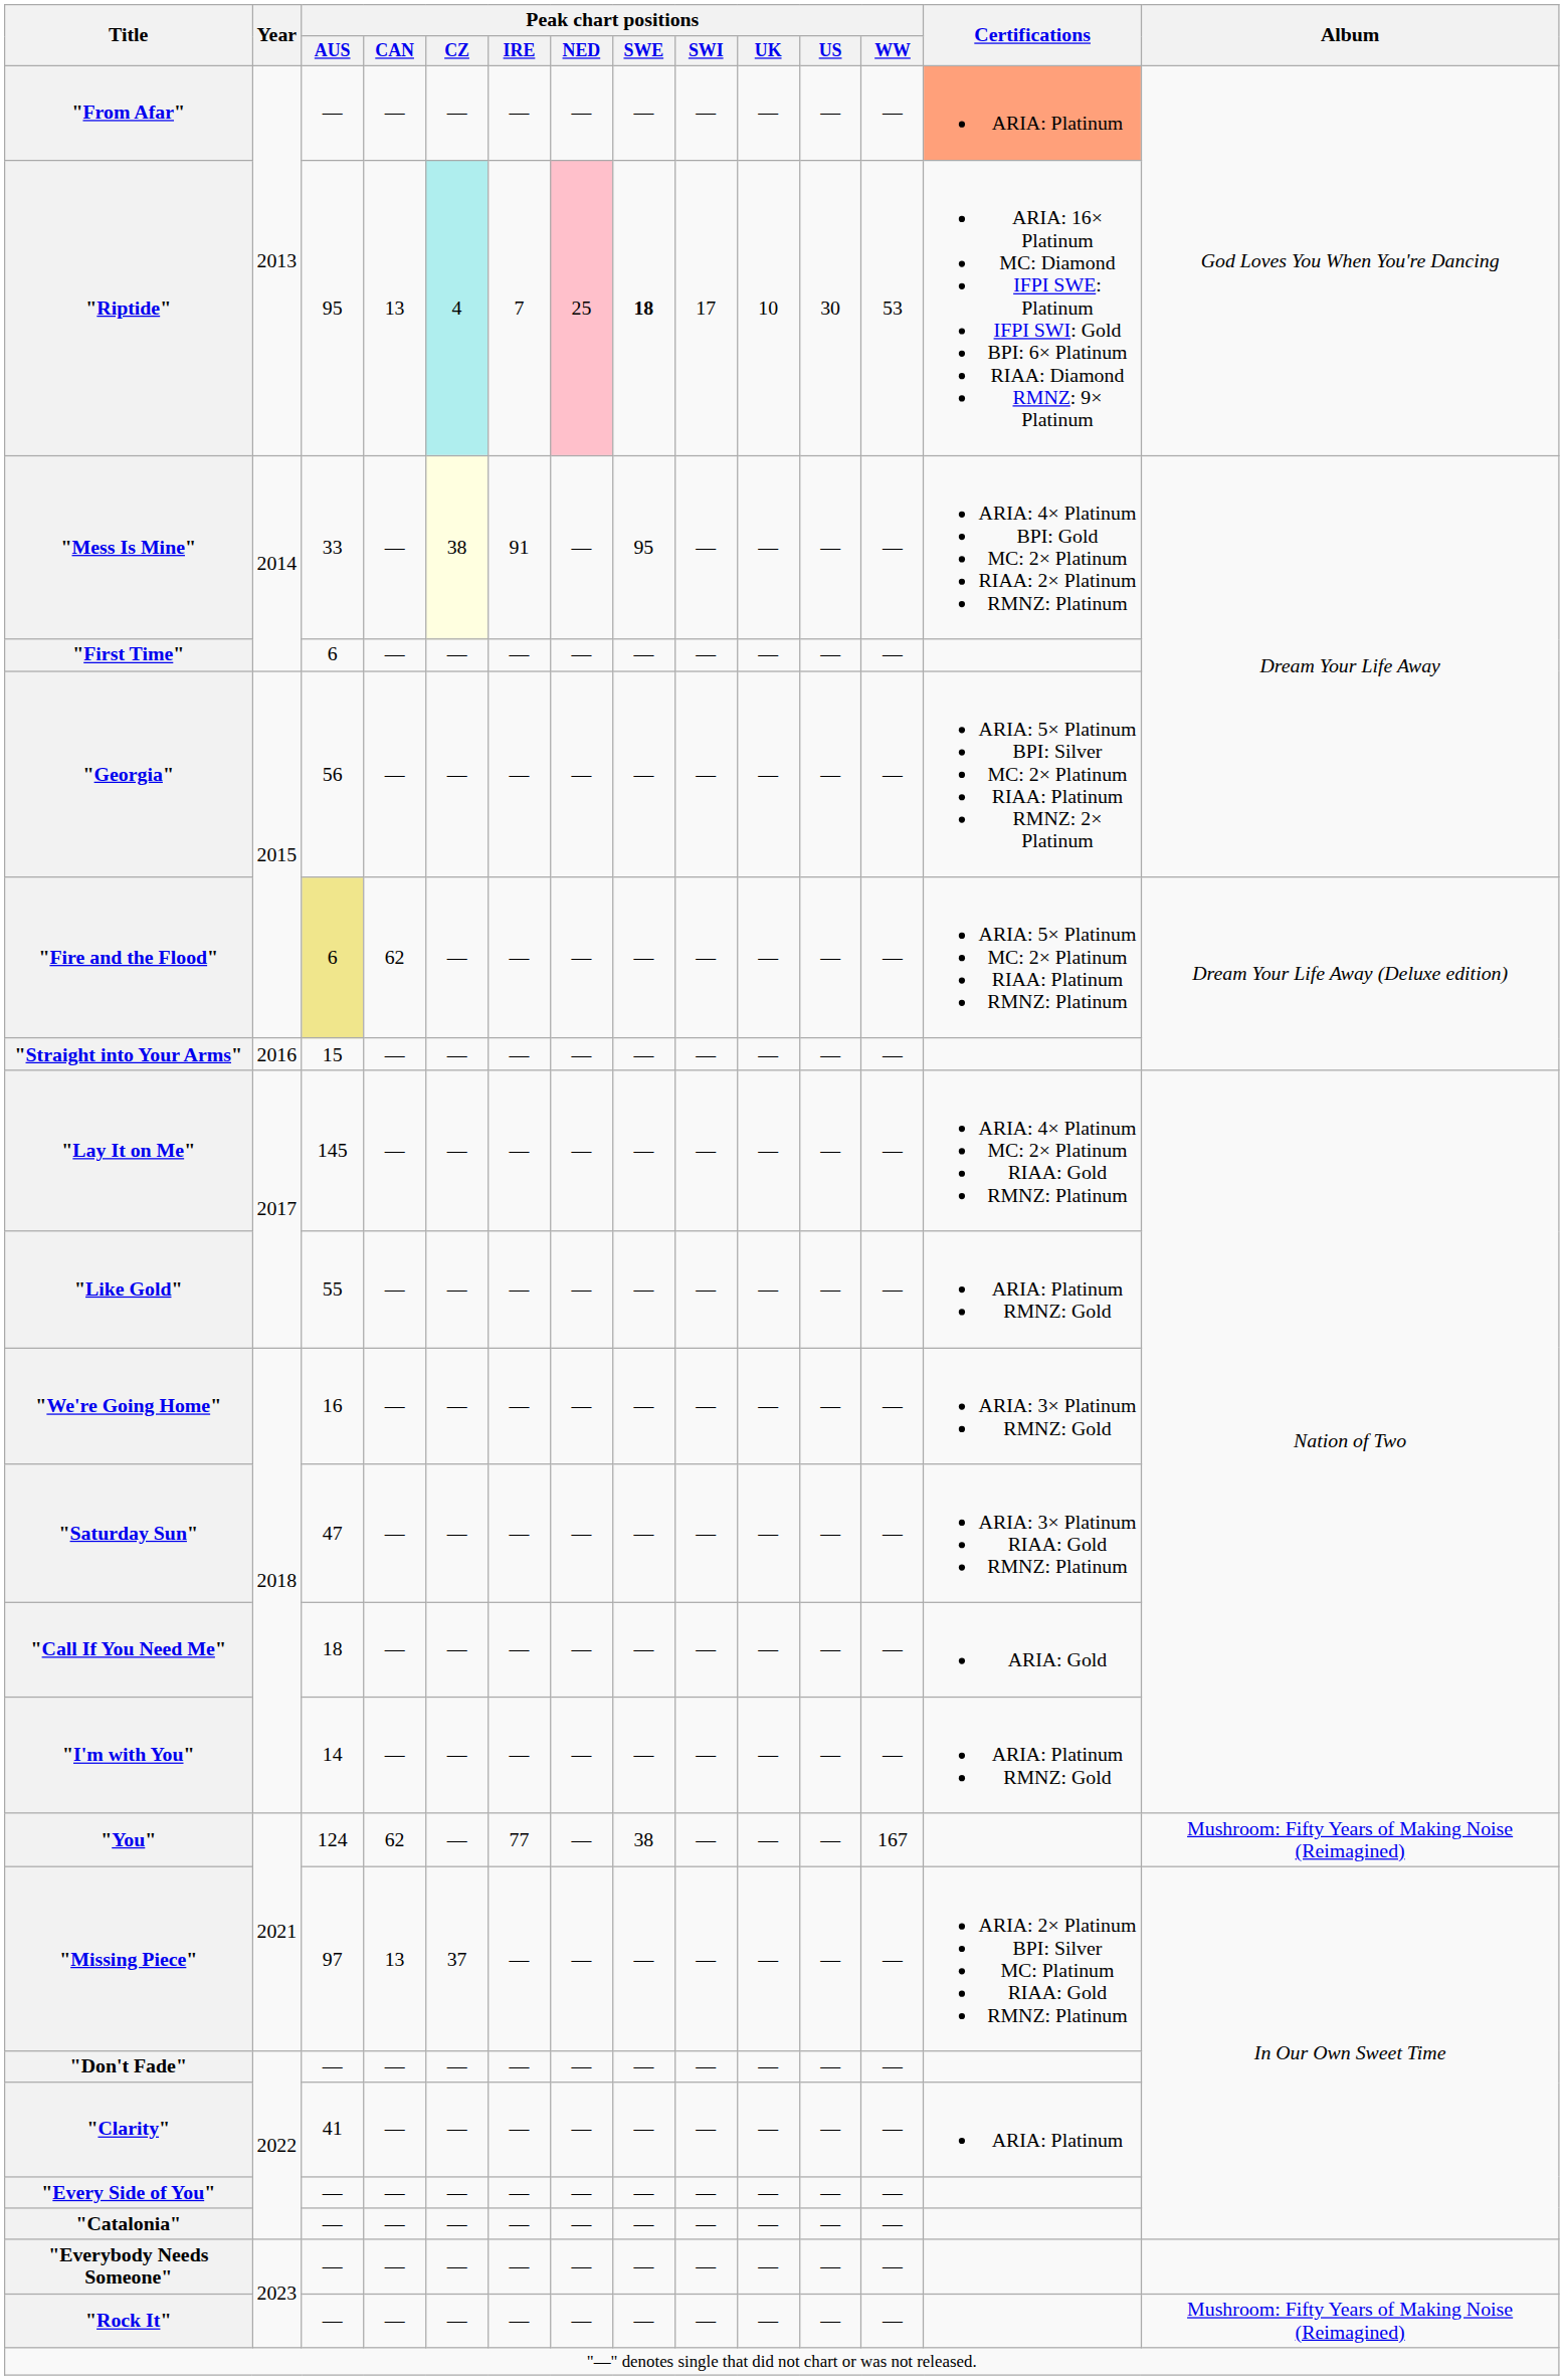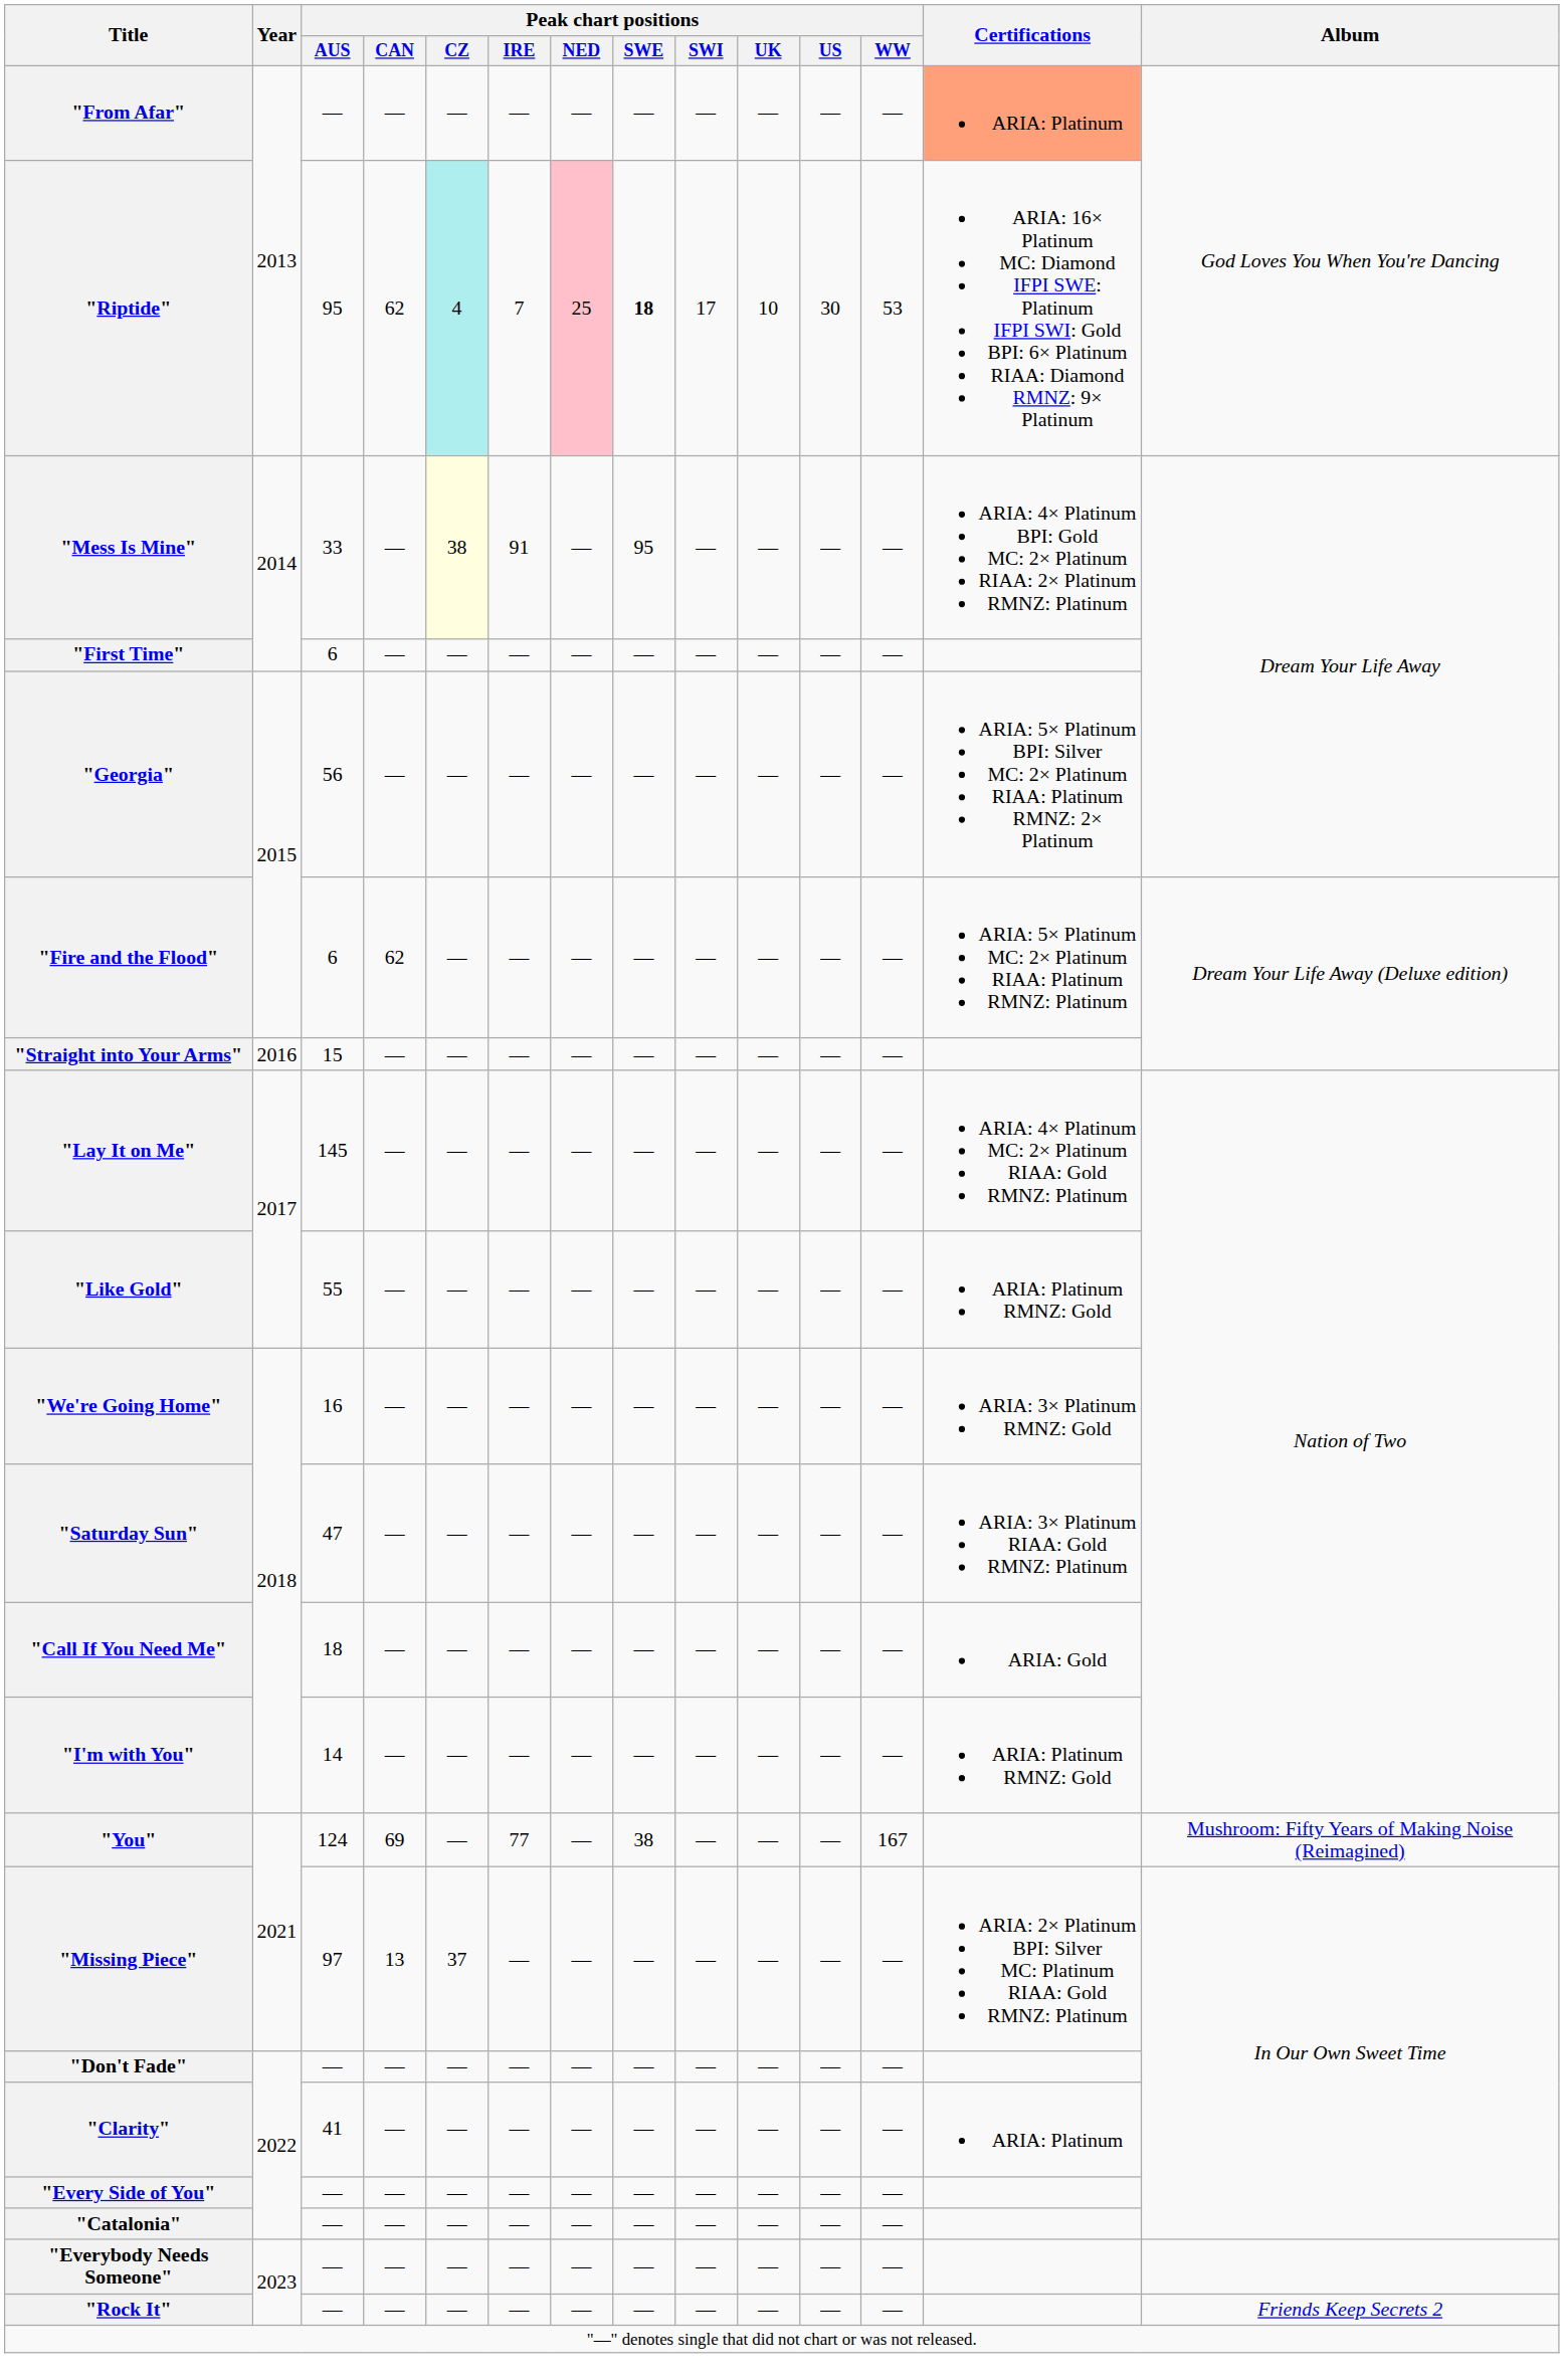"Riptide" | Peak chart positions / CAN: 13 -> 62
"Fire and the Flood" | Peak chart positions / AUS: khaki background -> no background
"You" | Peak chart positions / CAN: 62 -> 69
"Rock It" | Album: Mushroom: Fifty Years of Making Noise (Reimagined) -> Friends Keep Secrets 2
